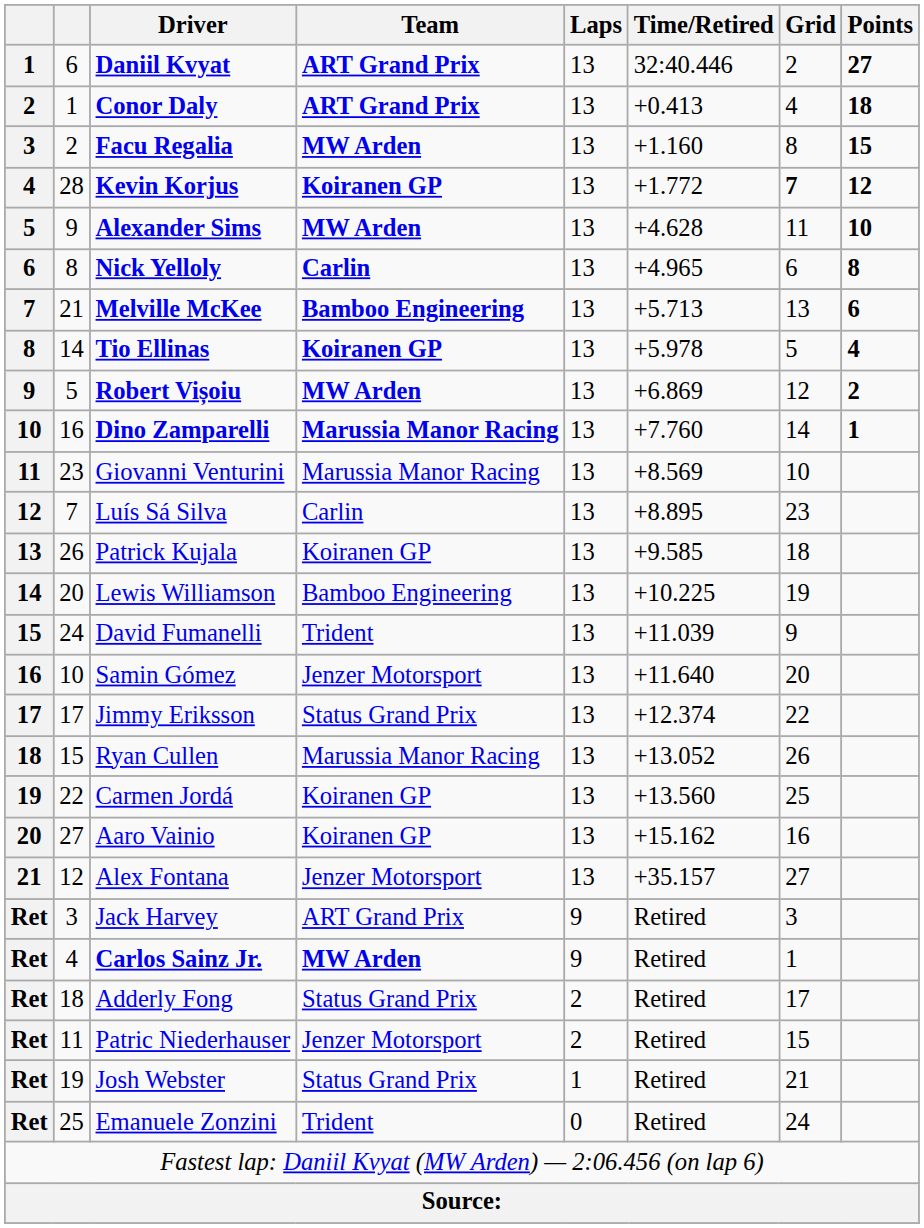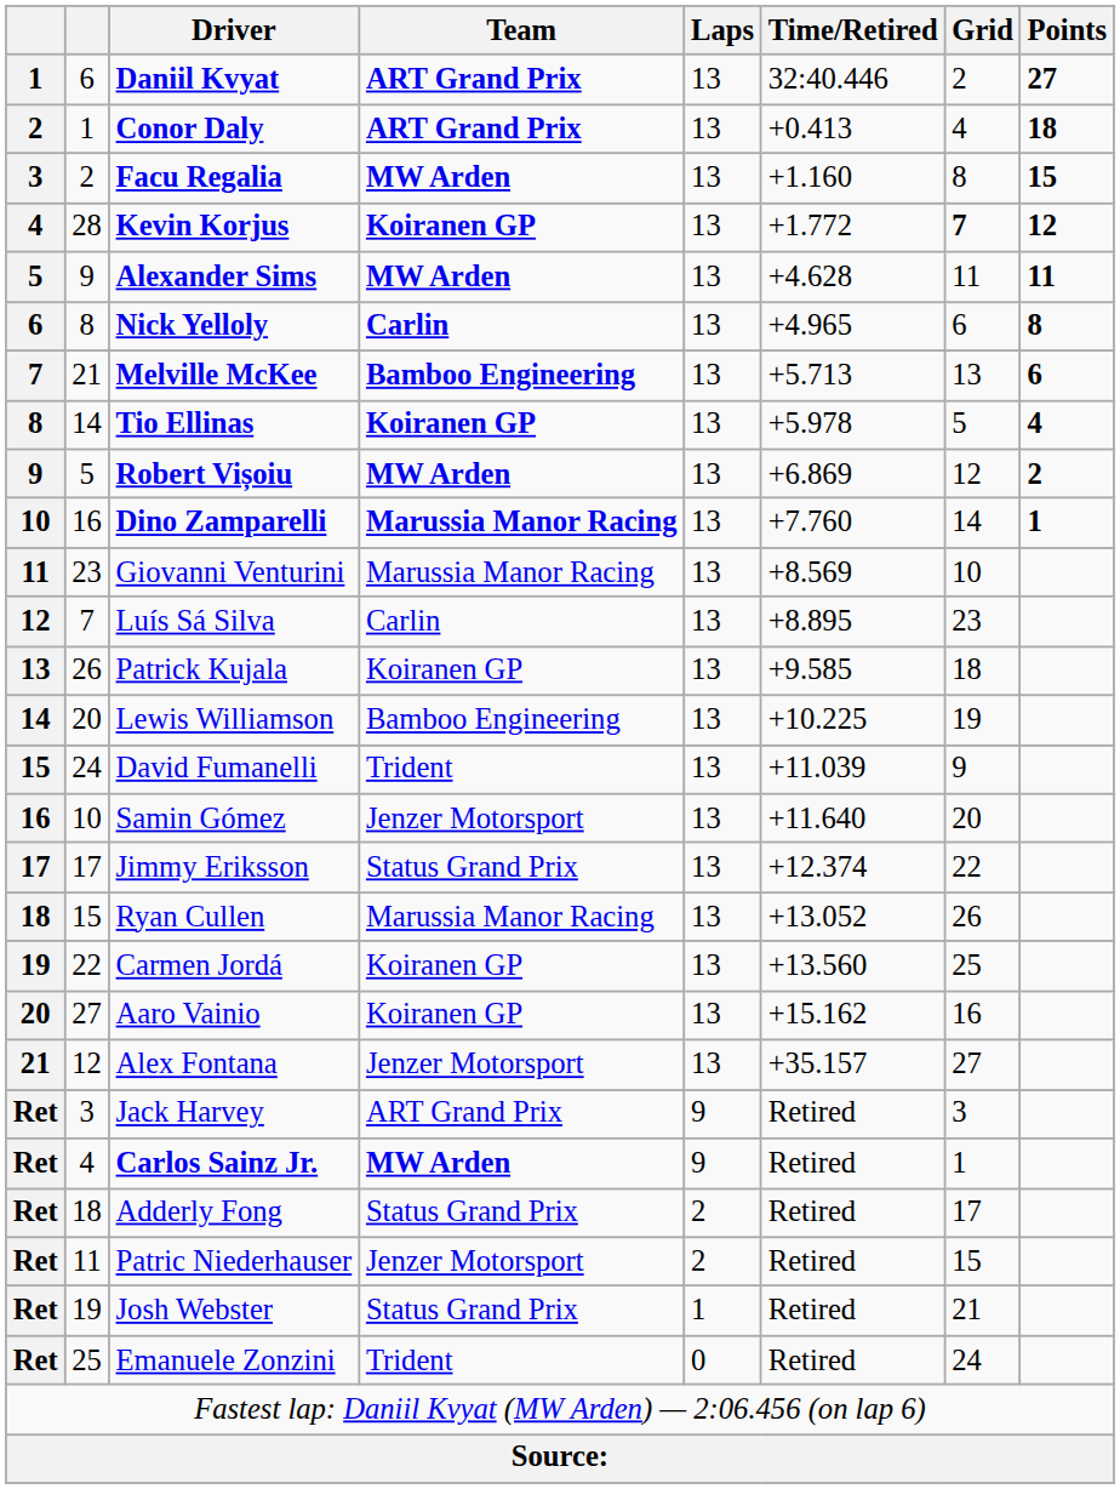Alexander Sims | Points: 10 -> 11
